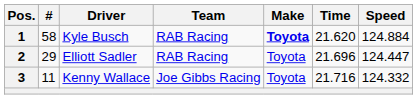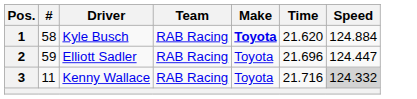2 | #: 29 -> 59
3 | Team: Joe Gibbs Racing -> RAB Racing
3 | Speed: no background -> lightgrey background
